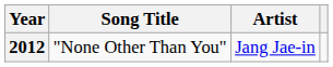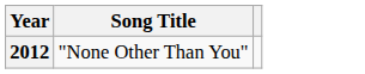- column: Artist | Jang Jae-in
